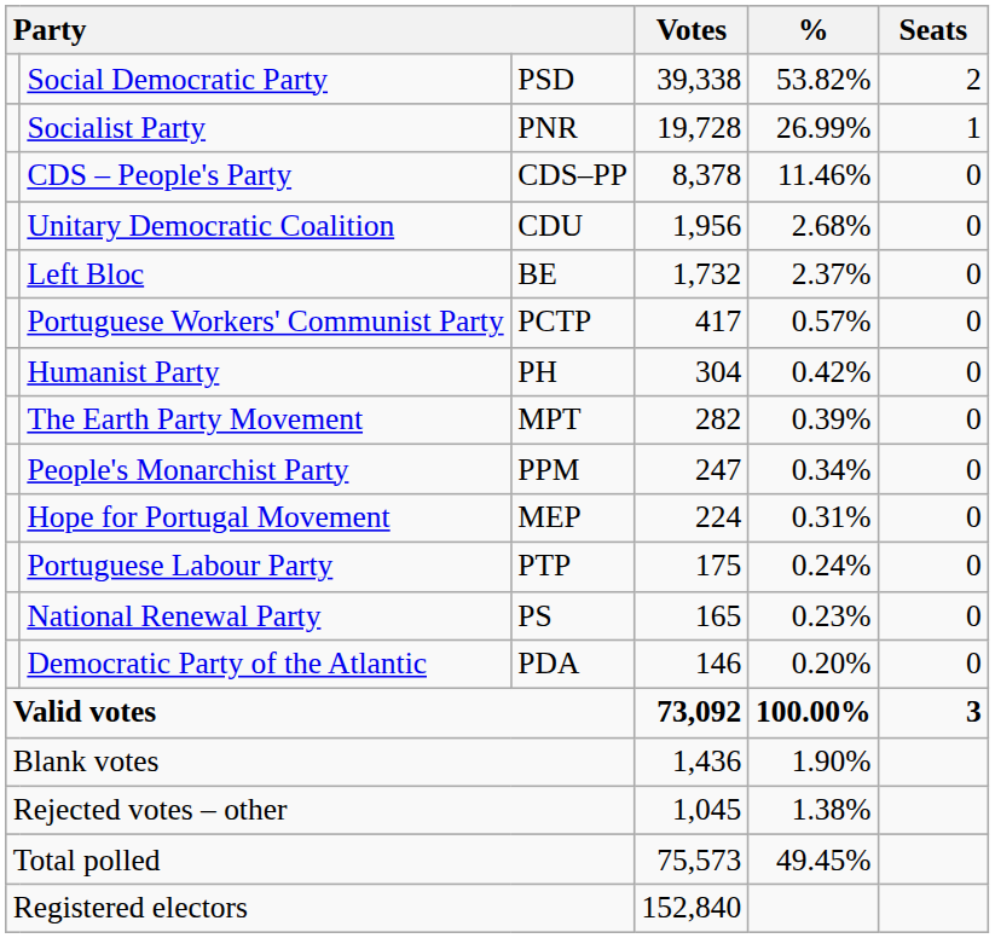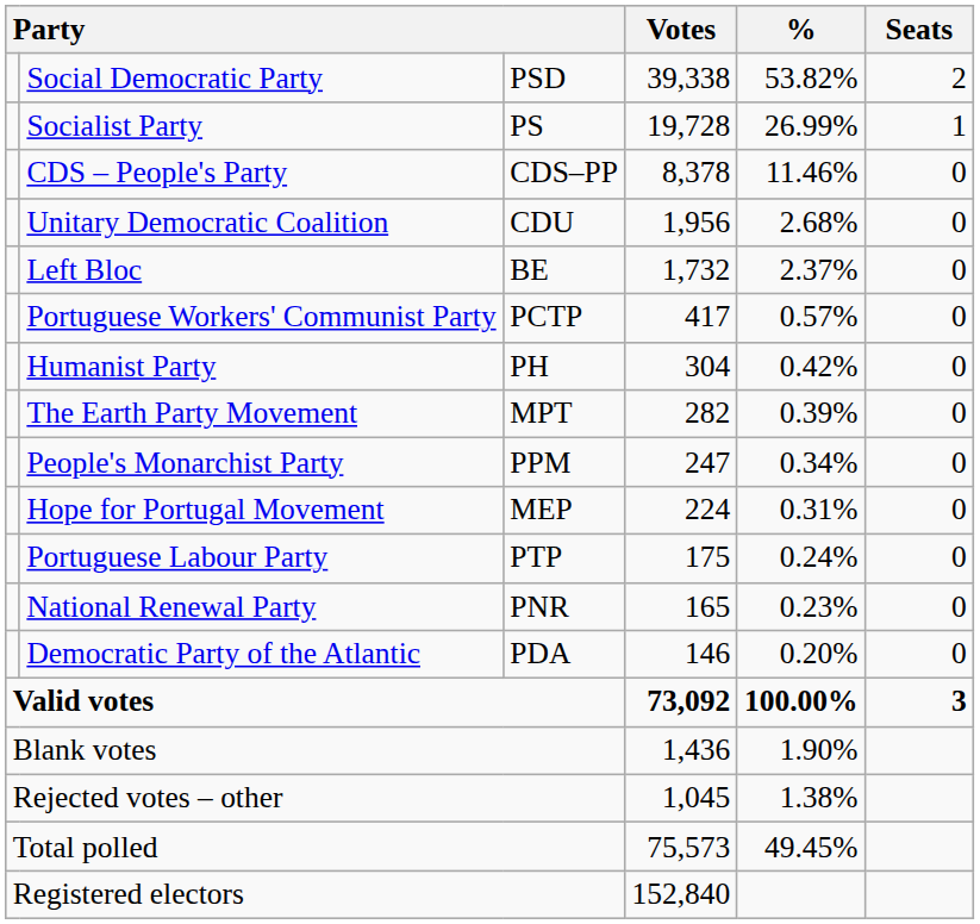Socialist Party | column 3: PNR -> PS
National Renewal Party | column 3: PS -> PNR
